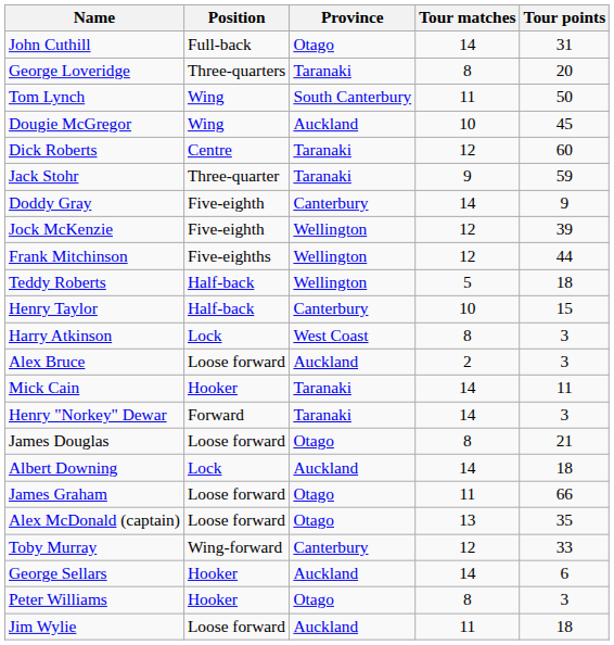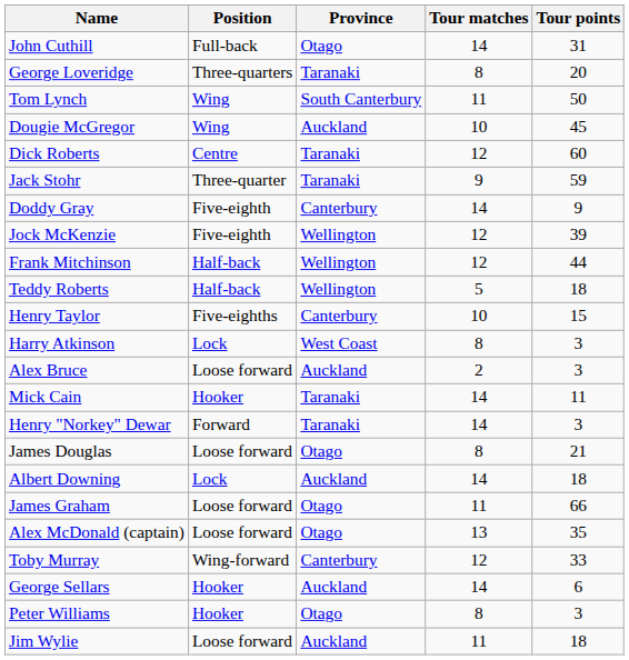Frank Mitchinson | Position: Five-eighths -> Half-back
Henry Taylor | Position: Half-back -> Five-eighths
